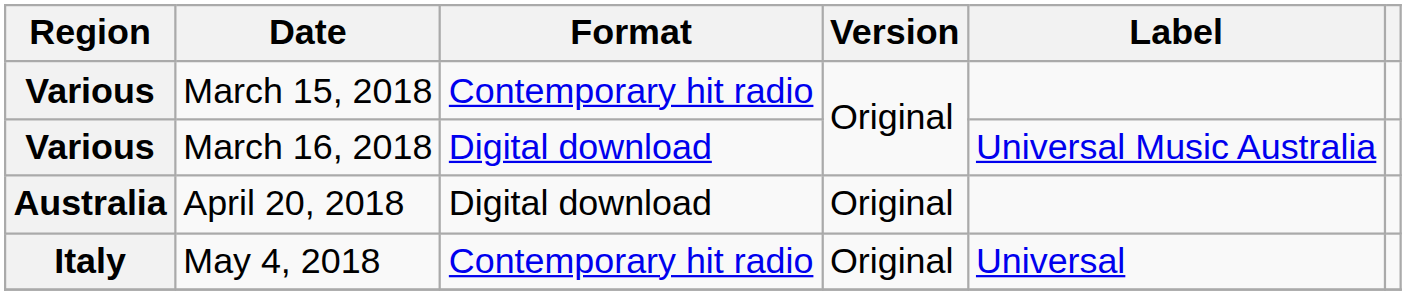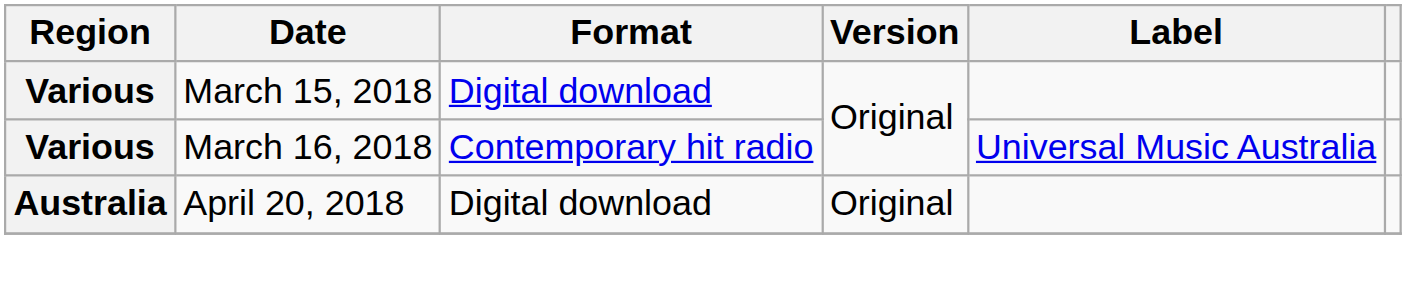March 15, 2018 | Format: Contemporary hit radio -> Digital download
March 16, 2018 | Format: Digital download -> Contemporary hit radio
- row: Italy | May 4, 2018 | Contemporary hit radio | Original | Universal
